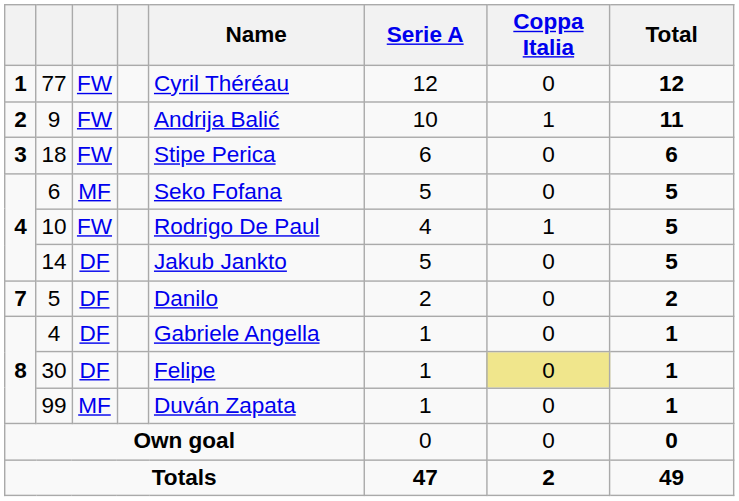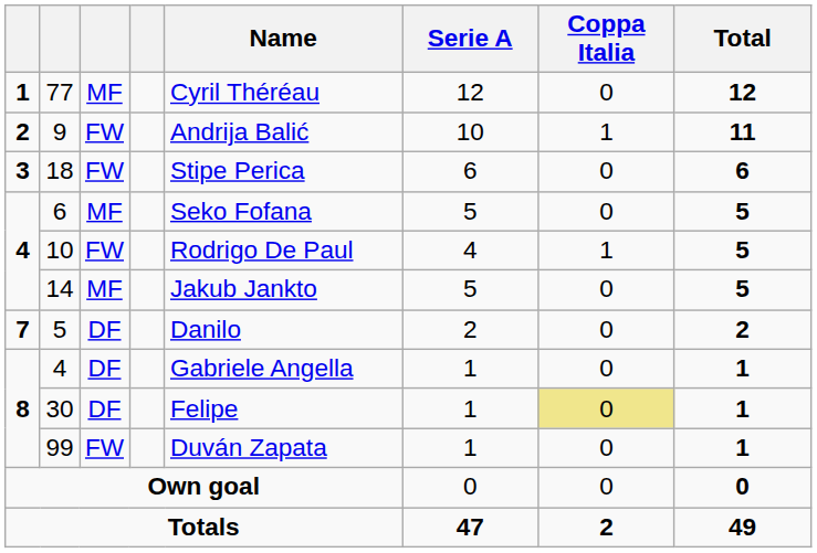77 | column 3: FW -> MF
14 | column 3: DF -> MF
99 | column 3: MF -> FW
